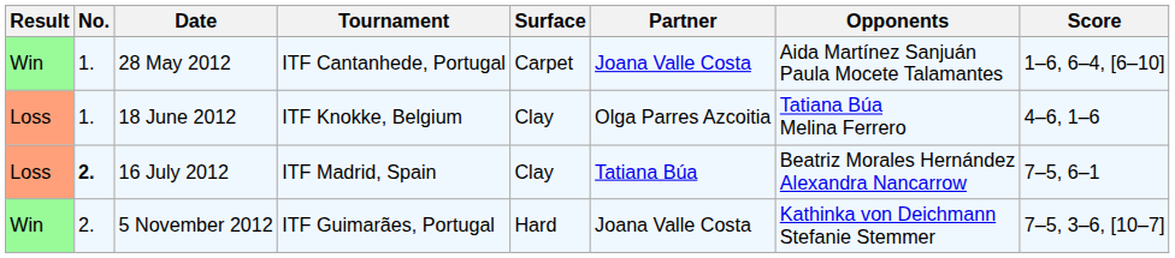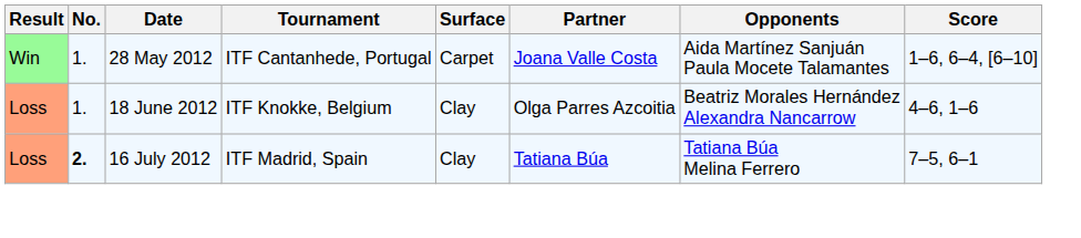18 June 2012 | Opponents: Tatiana Búa Melina Ferrero -> Beatriz Morales Hernández Alexandra Nancarrow
16 July 2012 | Opponents: Beatriz Morales Hernández Alexandra Nancarrow -> Tatiana Búa Melina Ferrero
- row: Win | 2. | 5 November 2012 | ITF Guimarães, Portugal | Hard | Joana Valle Costa | Kathinka von Deichmann Stefanie Stemmer | 7–5, 3–6, [10–7]
